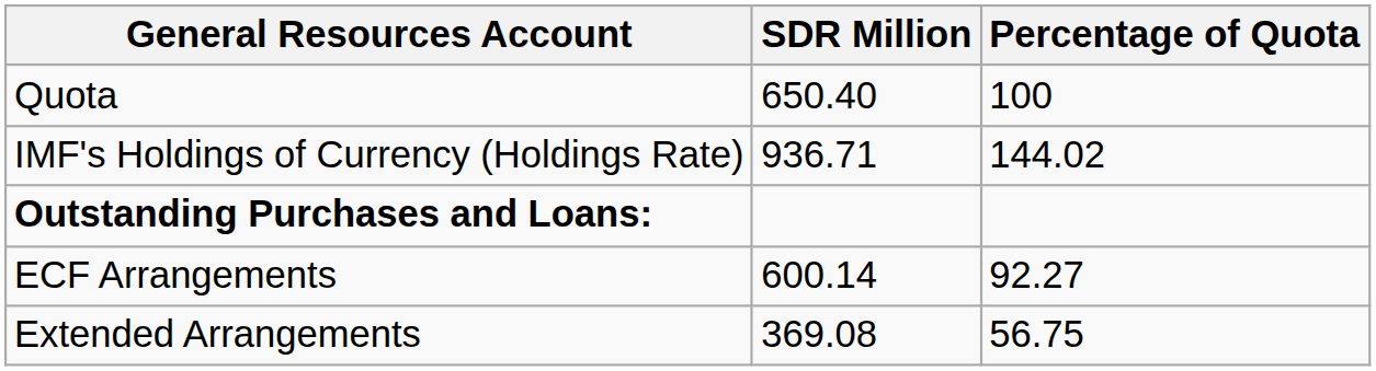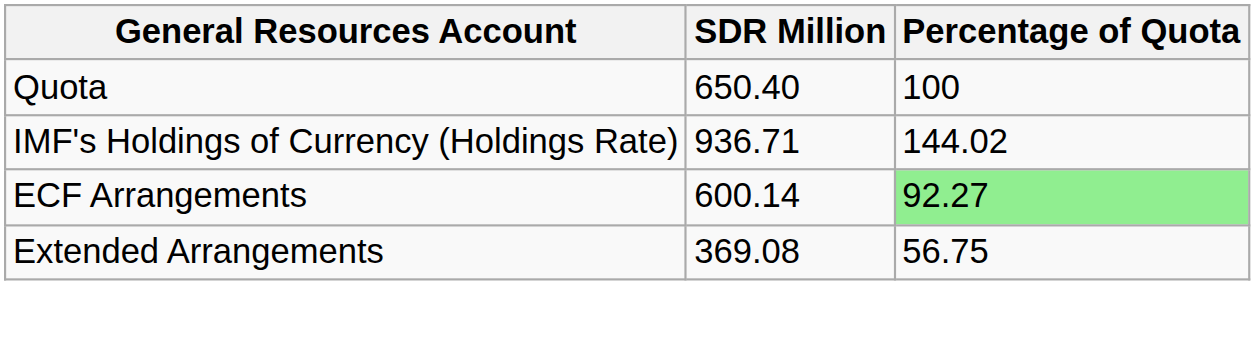- row: Outstanding Purchases and Loans:
ECF Arrangements | Percentage of Quota: no background -> lightgreen background
